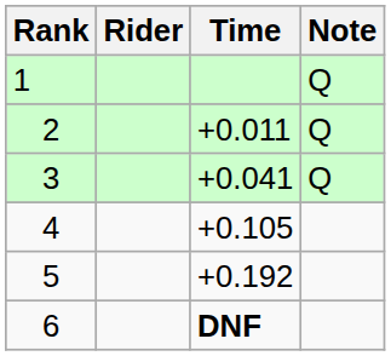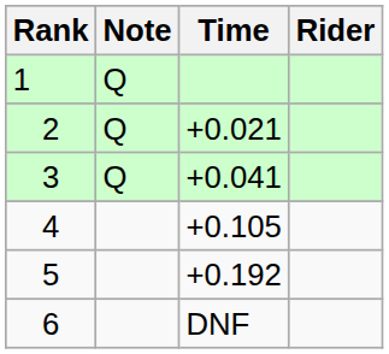columns swapped: Rider <-> Note
2 | Time: +0.011 -> +0.021
6 | Time: bold -> normal
